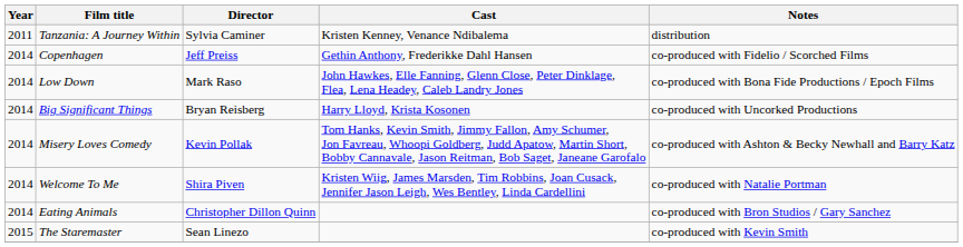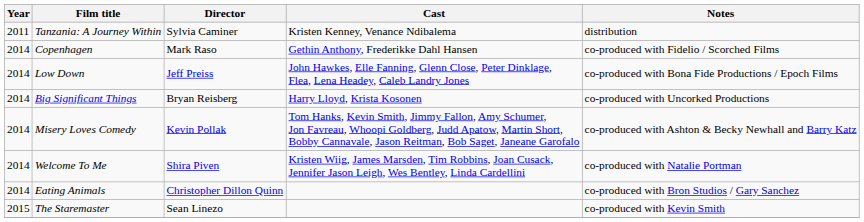Copenhagen | Director: Jeff Preiss -> Mark Raso
Low Down | Director: Mark Raso -> Jeff Preiss
